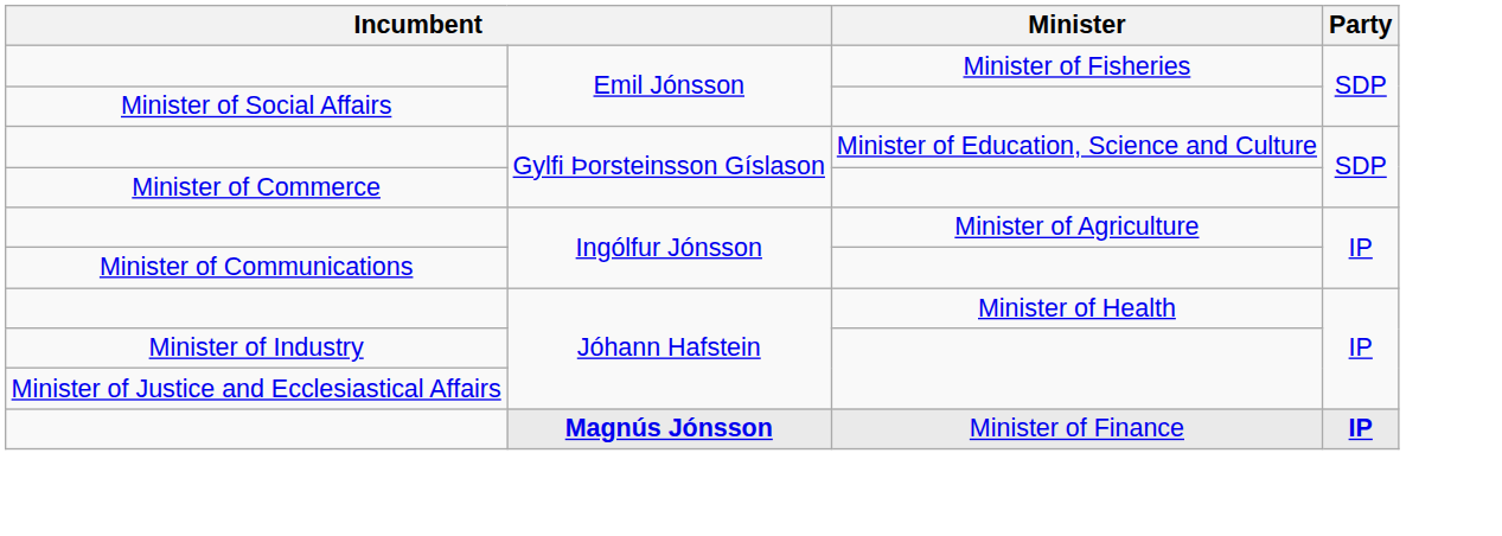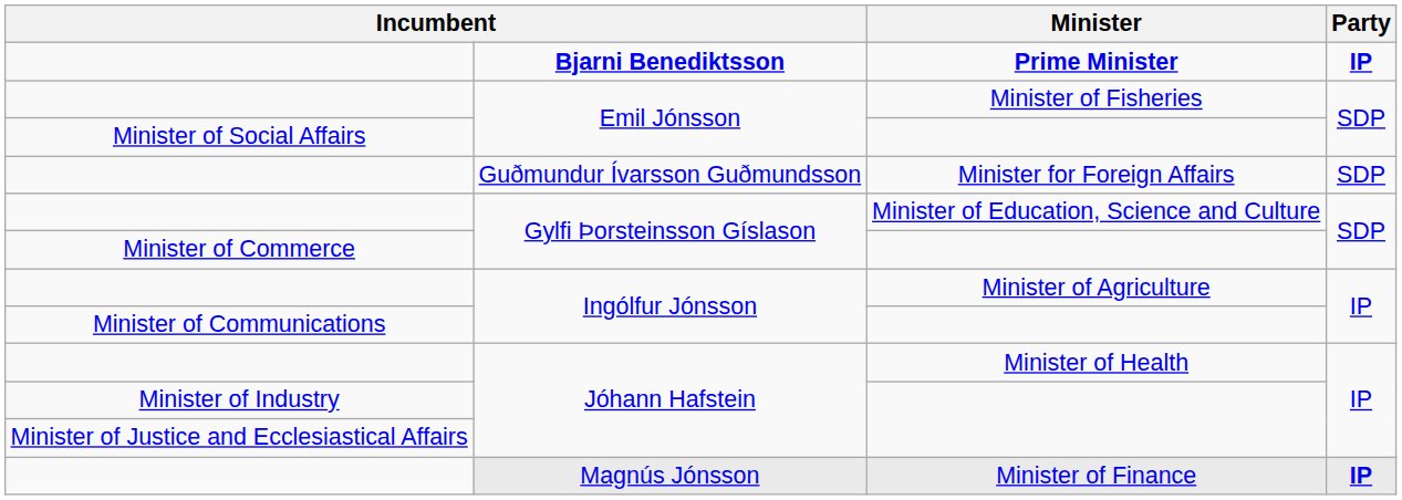+ row: Bjarni Benediktsson | Prime Minister | IP
+ row: Guðmundur Ívarsson Guðmundsson | Minister for Foreign Affairs | SDP
Minister of Finance | column 2: bold -> normal
